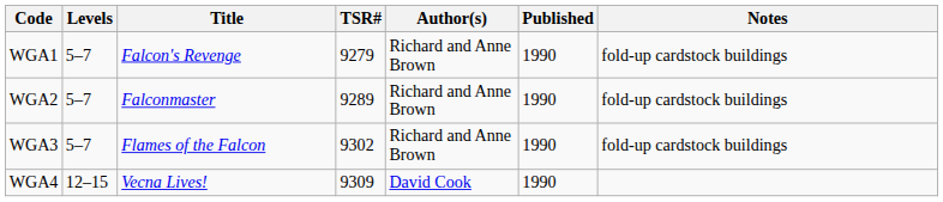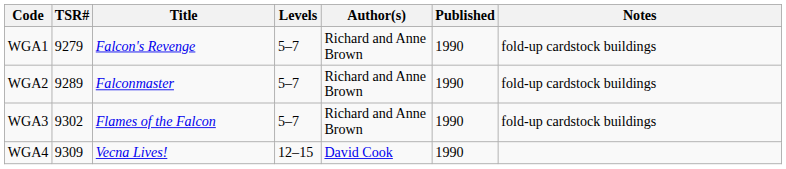columns swapped: TSR# <-> Levels
